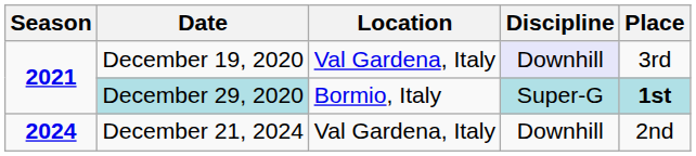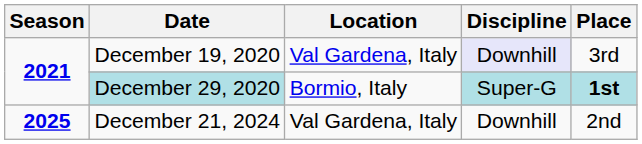December 21, 2024 | Season: 2024 -> 2025
